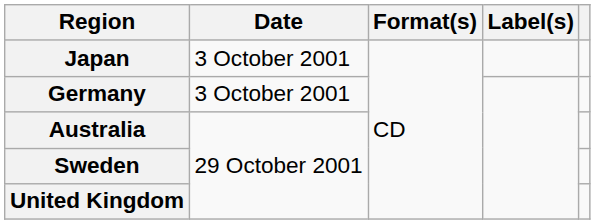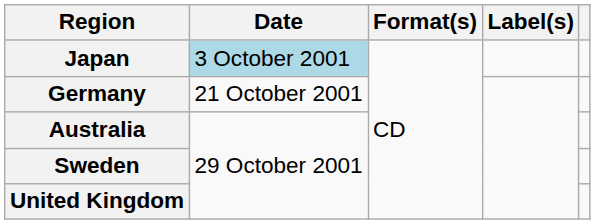Japan | Date: no background -> lightblue background
Germany | Date: 3 October 2001 -> 21 October 2001
